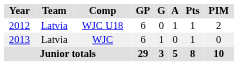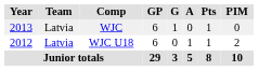rows swapped: WJC U18 <-> WJC
